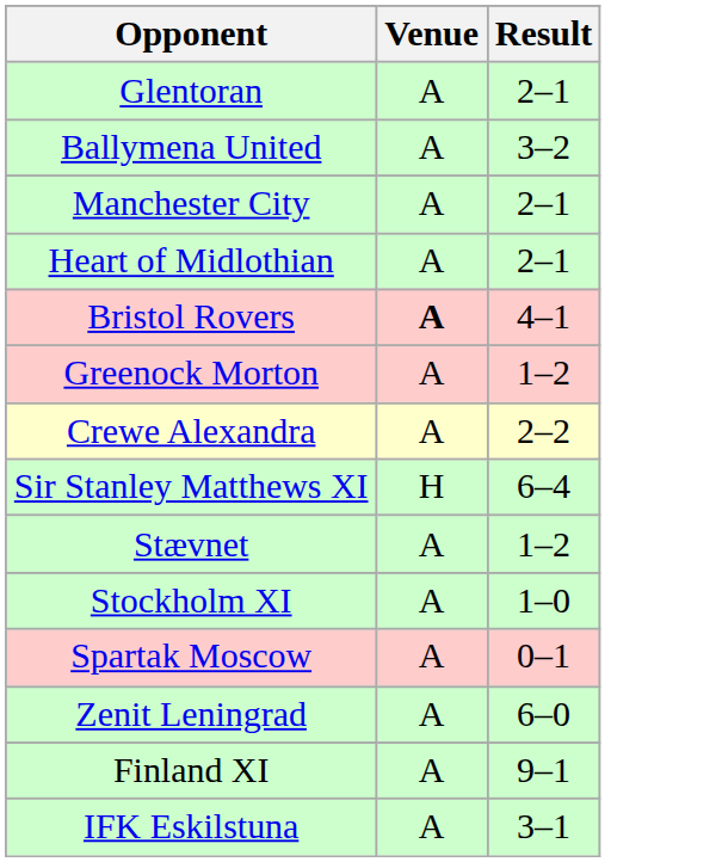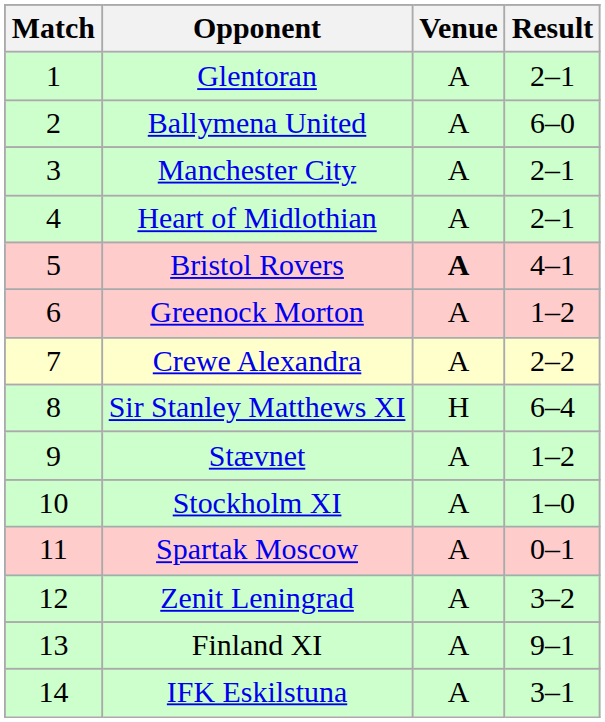+ column: Match | 1 | 2 | 3 | 4 | 5 | 6 | 7 | 8 | 9 | 10 | 11 | 12 | 13 | 14
Ballymena United | Result: 3–2 -> 6–0
Zenit Leningrad | Result: 6–0 -> 3–2
